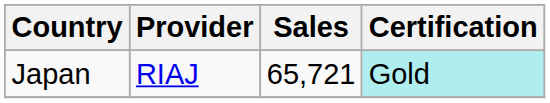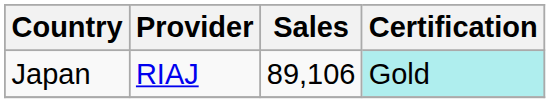Japan | Sales: 65,721 -> 89,106
